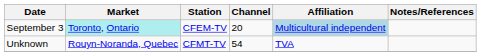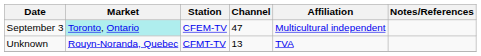September 3 | Channel: 20 -> 47
September 3 | Affiliation: lightblue background -> no background
Unknown | Channel: 54 -> 13
